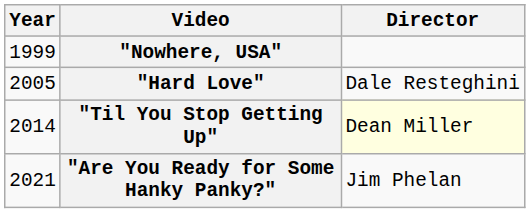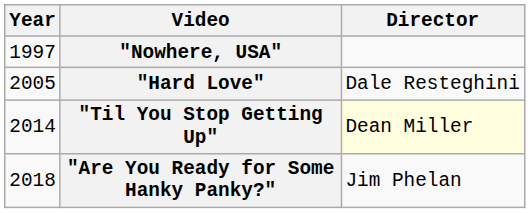"Nowhere, USA" | Year: 1999 -> 1997
"Are You Ready for Some Hanky Panky?" | Year: 2021 -> 2018
